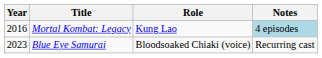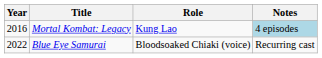Blue Eye Samurai | Year: 2023 -> 2022
